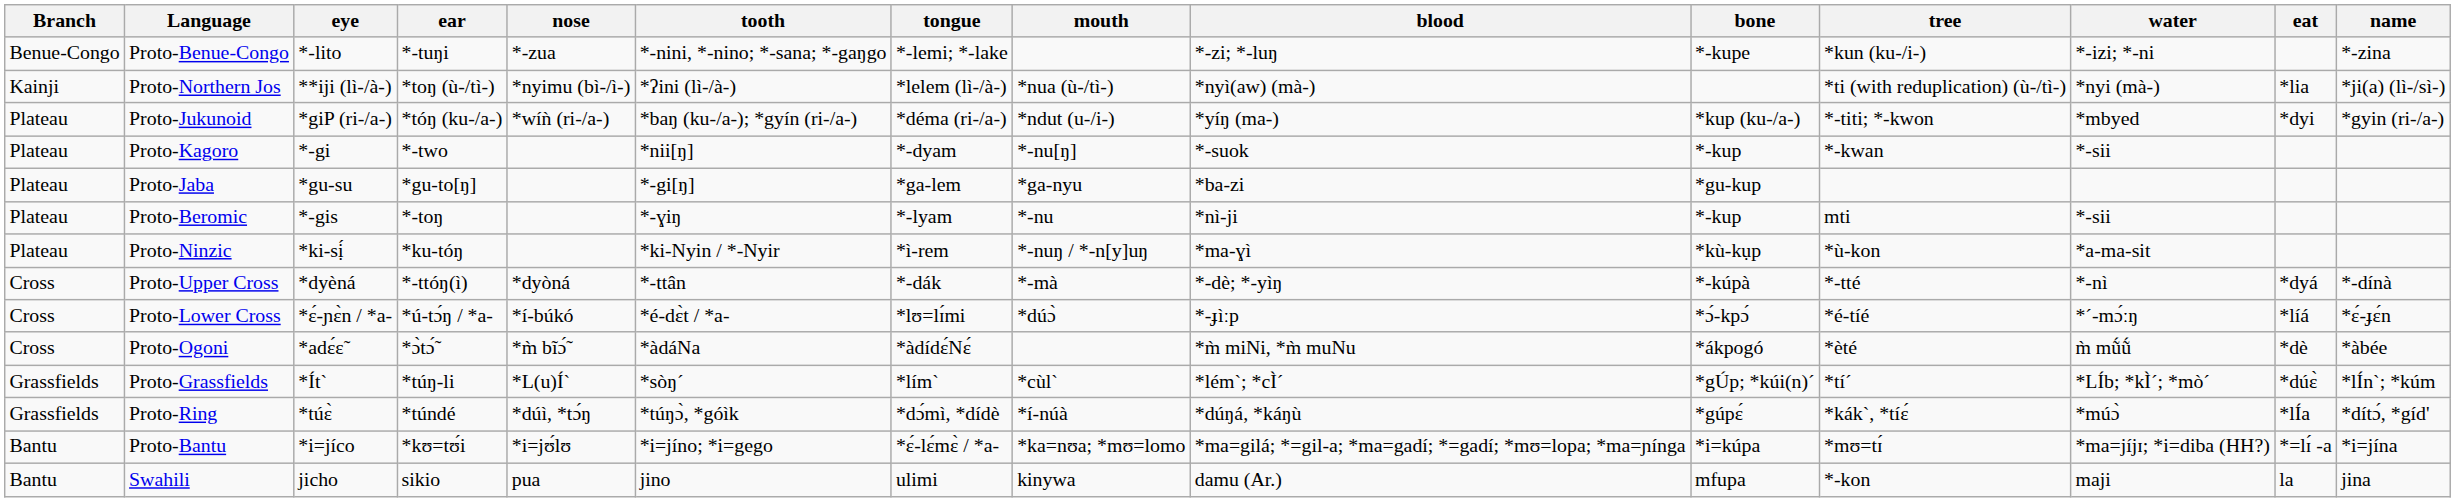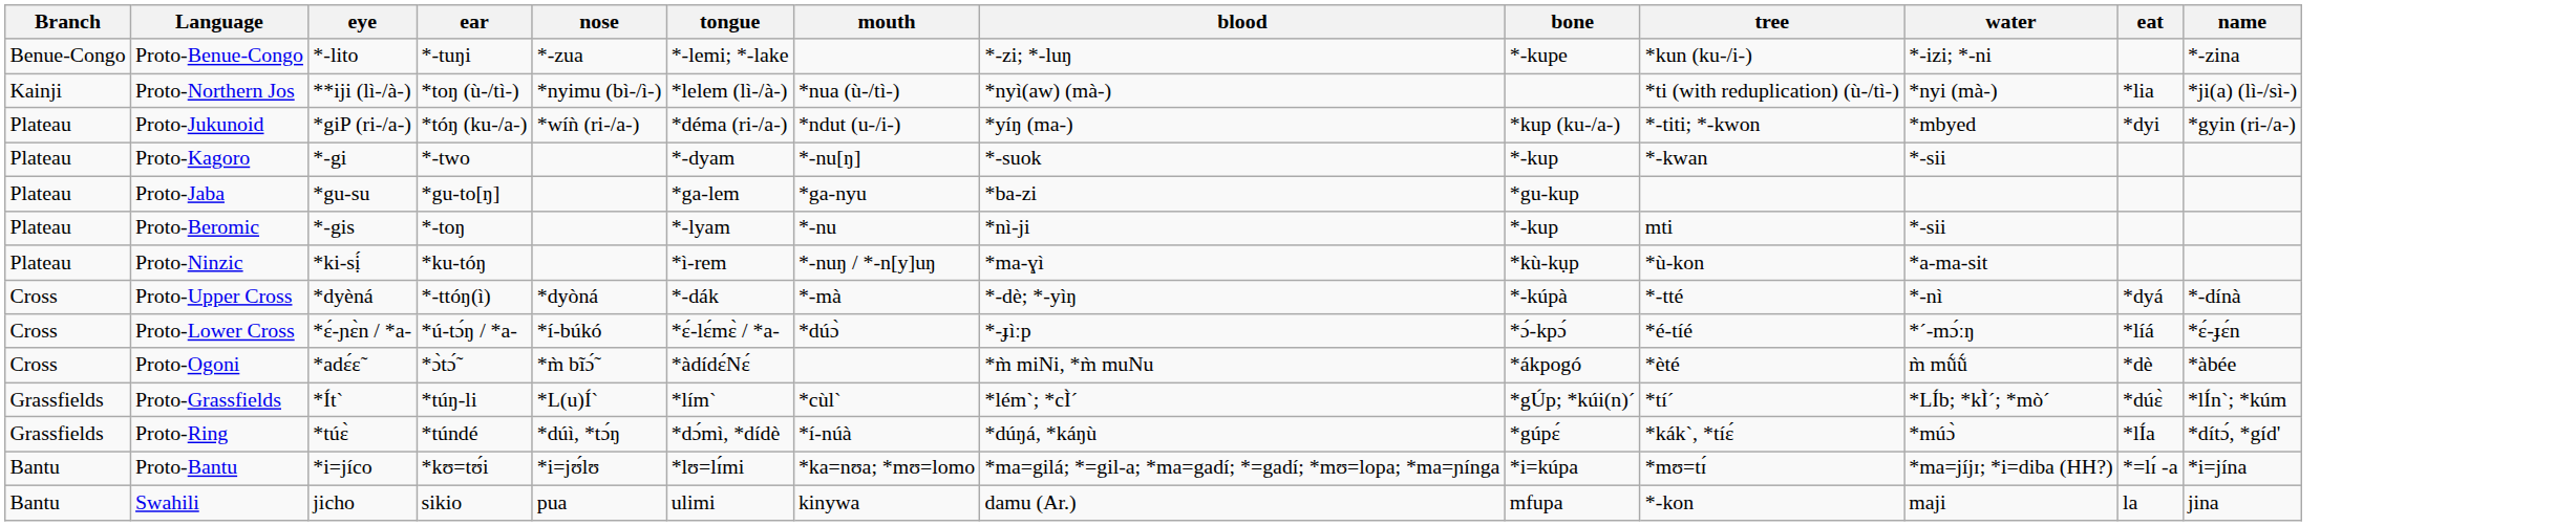- column: tooth | *-nini, *-nino; *-sana; *-gaŋgo | *ʔini (lì-/à-) | *baŋ (ku-/a-); *gyín (ri-/a-) | *nii[ŋ] | *-gi[ŋ] | *-ɣiŋ | *ki-Nyin / *-Nyir | *-ttân | *é-dɛ̀t / *a- | *àdáNa | *sòŋ´ | *túŋɔ̀, *góìk | *i=jíno; *i=gego | jino
Proto-Lower Cross | tongue: *lʊ=lɪ́mi -> *ɛ́-lɛ́mɛ̀ / *a-
Proto-Bantu | tongue: *ɛ́-lɛ́mɛ̀ / *a- -> *lʊ=lɪ́mi
